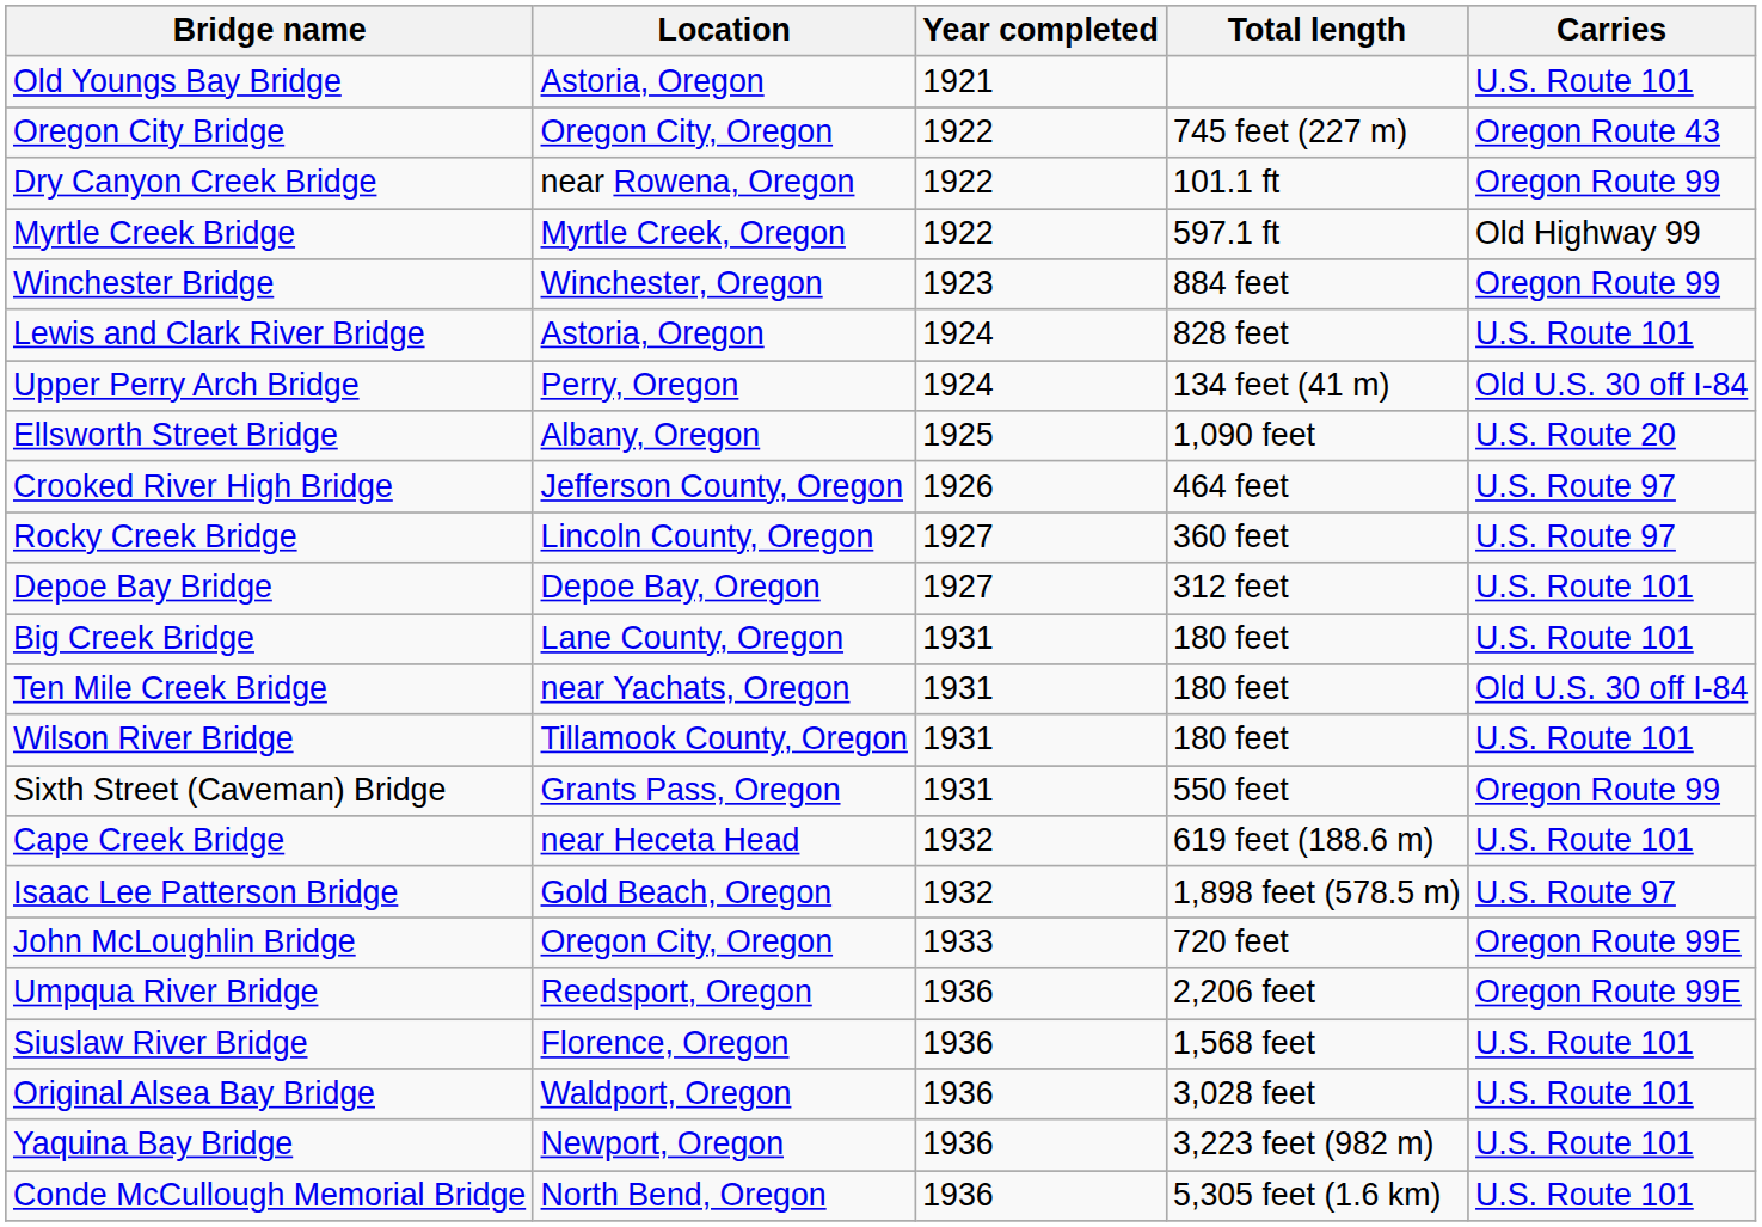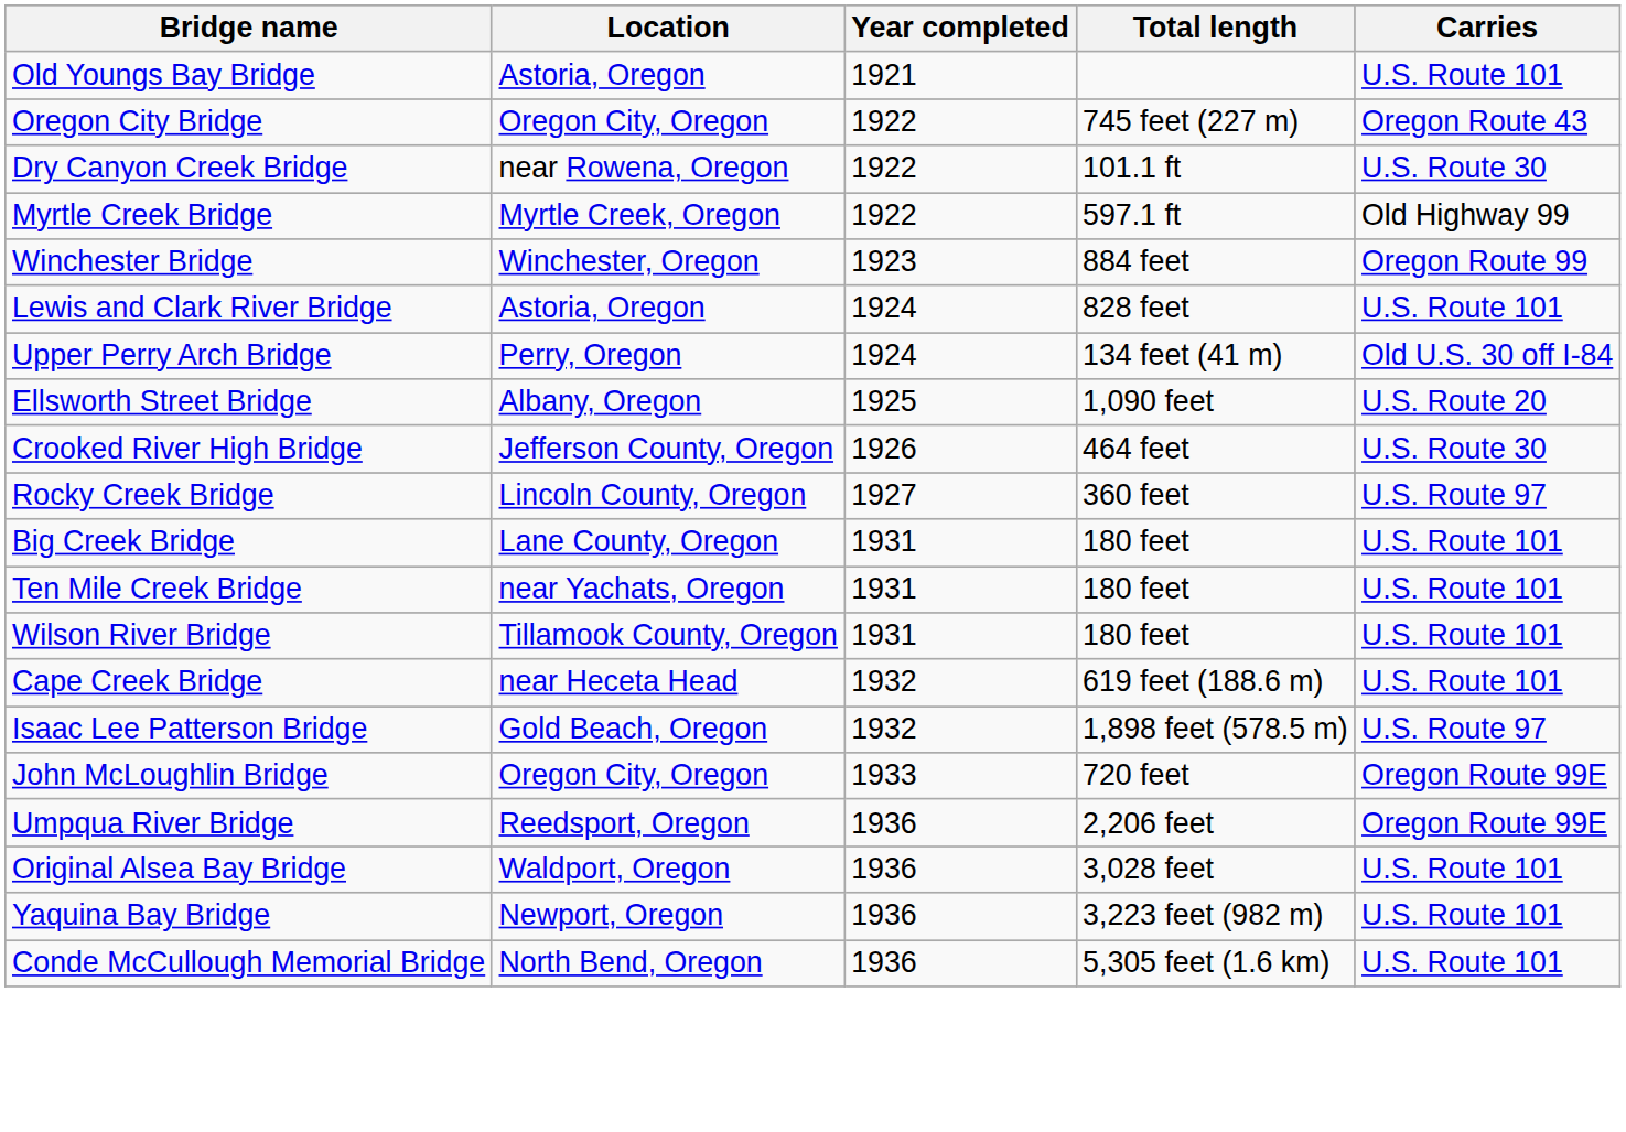Dry Canyon Creek Bridge | Carries: Oregon Route 99 -> U.S. Route 30
Crooked River High Bridge | Carries: U.S. Route 97 -> U.S. Route 30
- row: Depoe Bay Bridge | Depoe Bay, Oregon | 1927 | 312 feet | U.S. Route 101
Ten Mile Creek Bridge | Carries: Old U.S. 30 off I-84 -> U.S. Route 101
- row: Sixth Street (Caveman) Bridge | Grants Pass, Oregon | 1931 | 550 feet | Oregon Route 99
- row: Siuslaw River Bridge | Florence, Oregon | 1936 | 1,568 feet | U.S. Route 101
